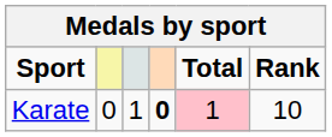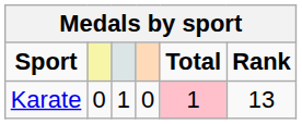Karate | column 4: bold -> normal
Karate | Rank: 10 -> 13
